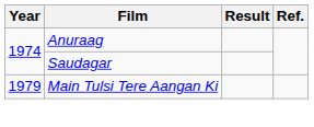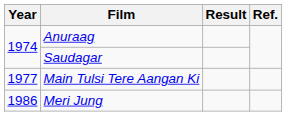Main Tulsi Tere Aangan Ki | Year: 1979 -> 1977
+ row: 1986 | Meri Jung
